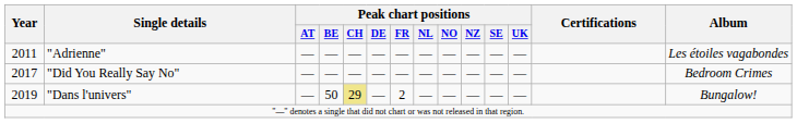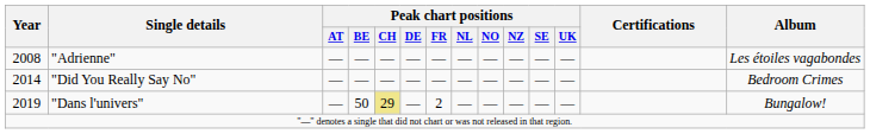"Adrienne" | Year: 2011 -> 2008
"Did You Really Say No" | Year: 2017 -> 2014
